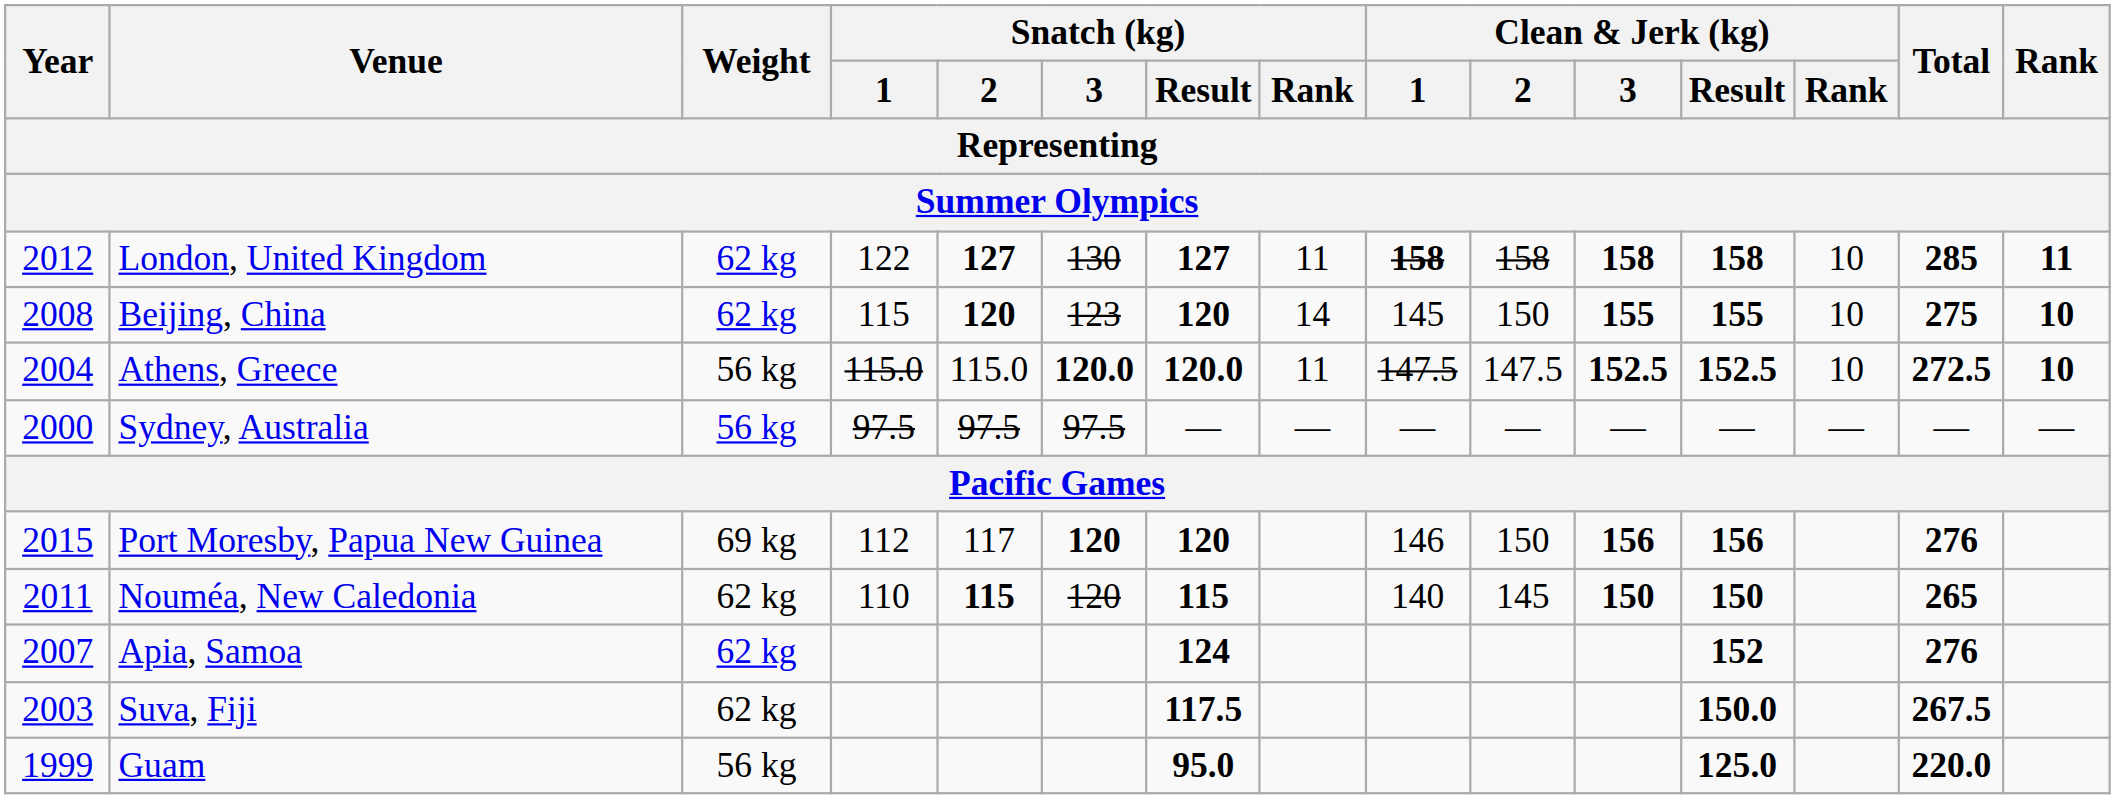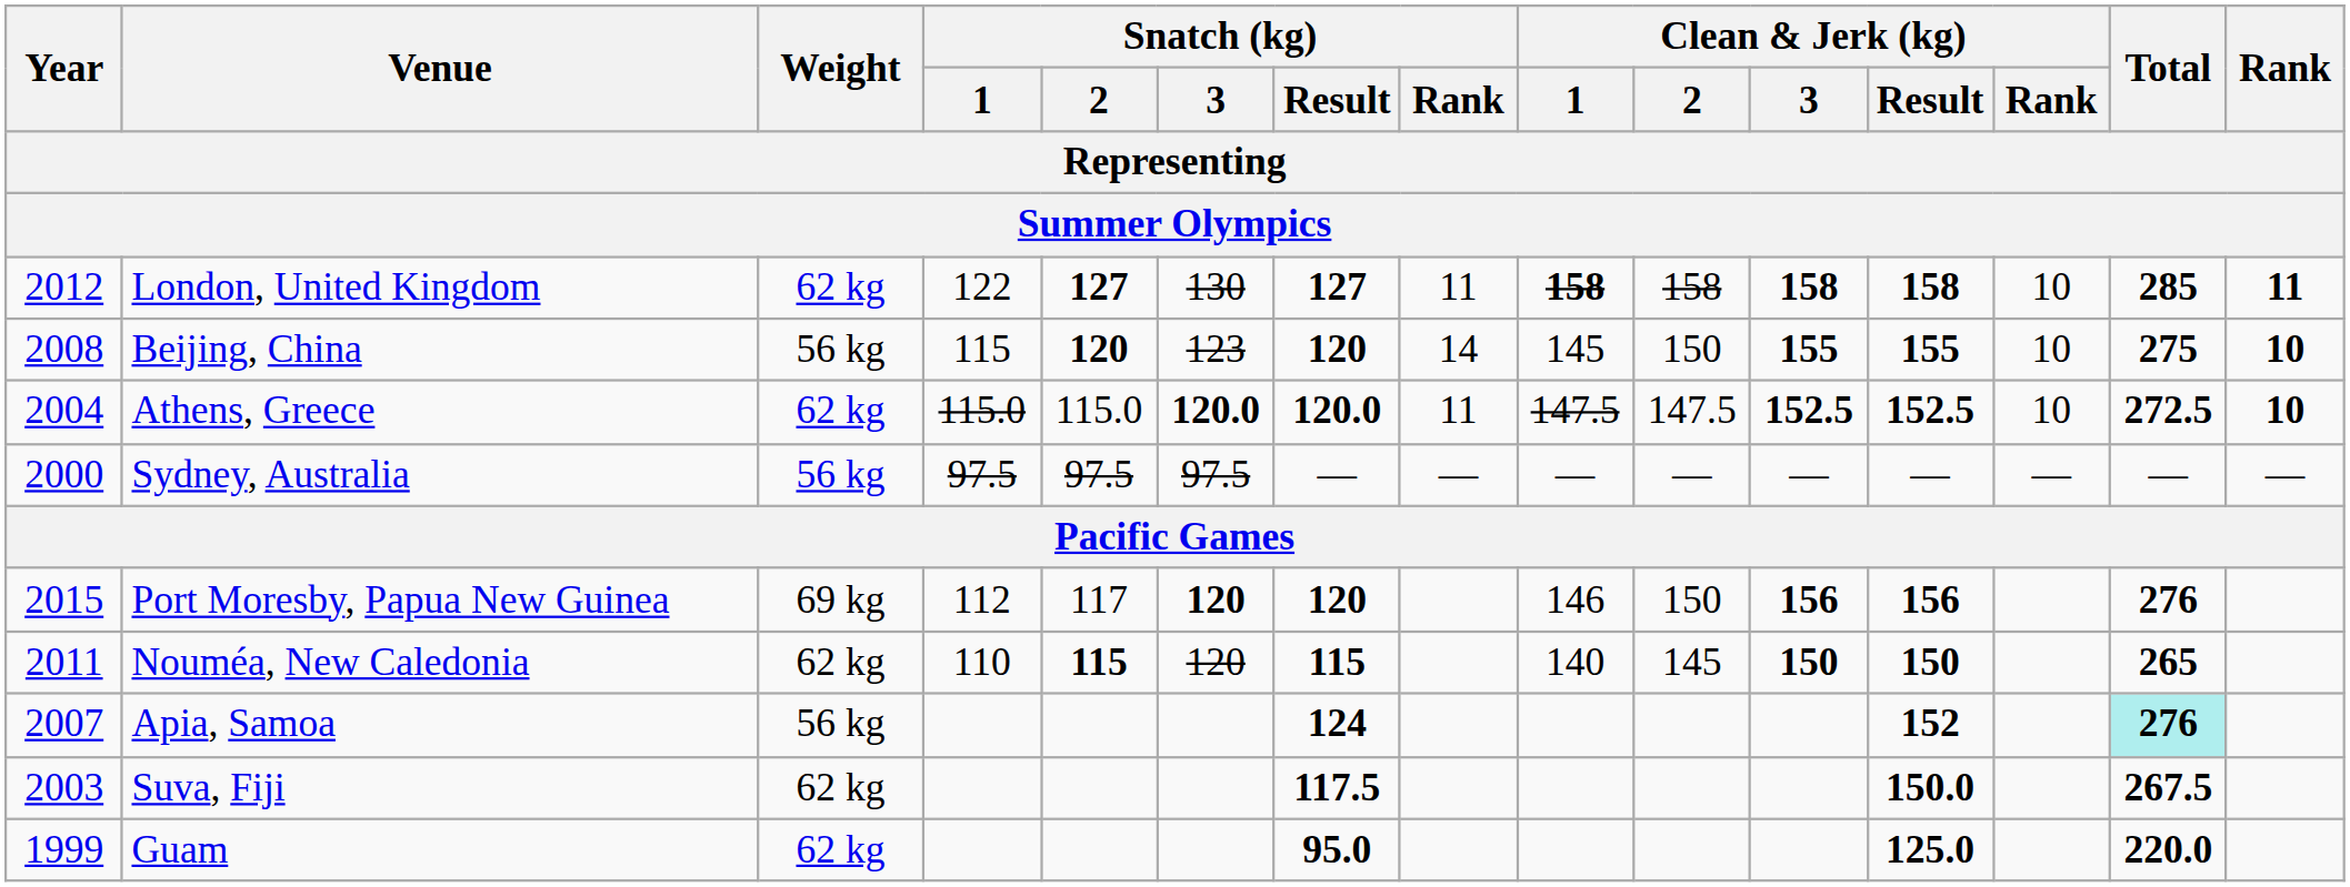Beijing, China | Weight: 62 kg -> 56 kg
Athens, Greece | Weight: 56 kg -> 62 kg
Apia, Samoa | Weight: 62 kg -> 56 kg
Apia, Samoa | Total: no background -> paleturquoise background
Guam | Weight: 56 kg -> 62 kg
